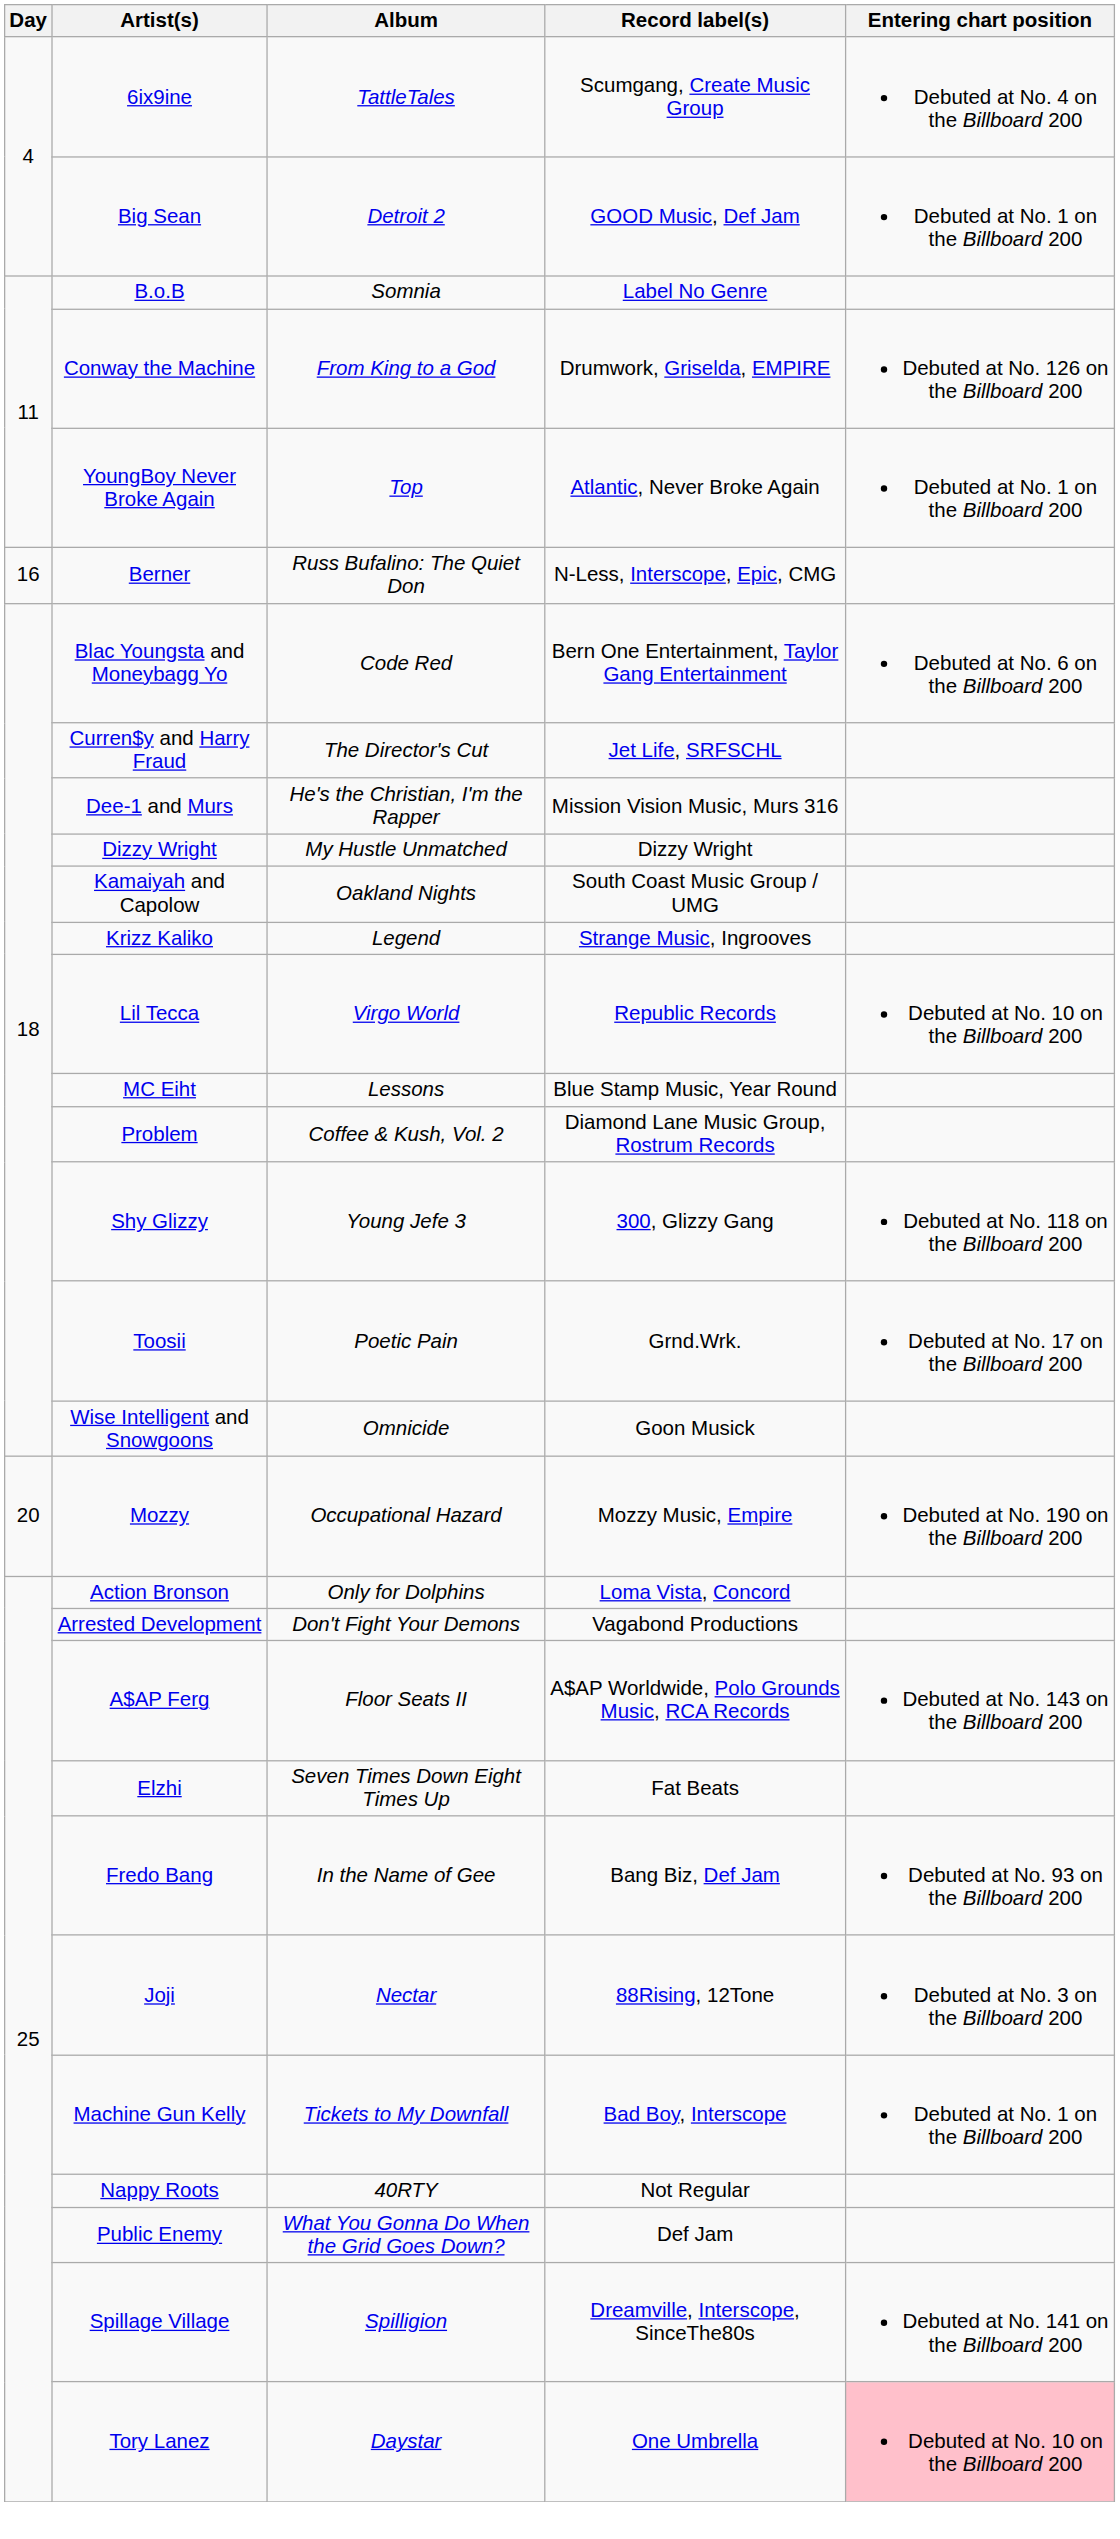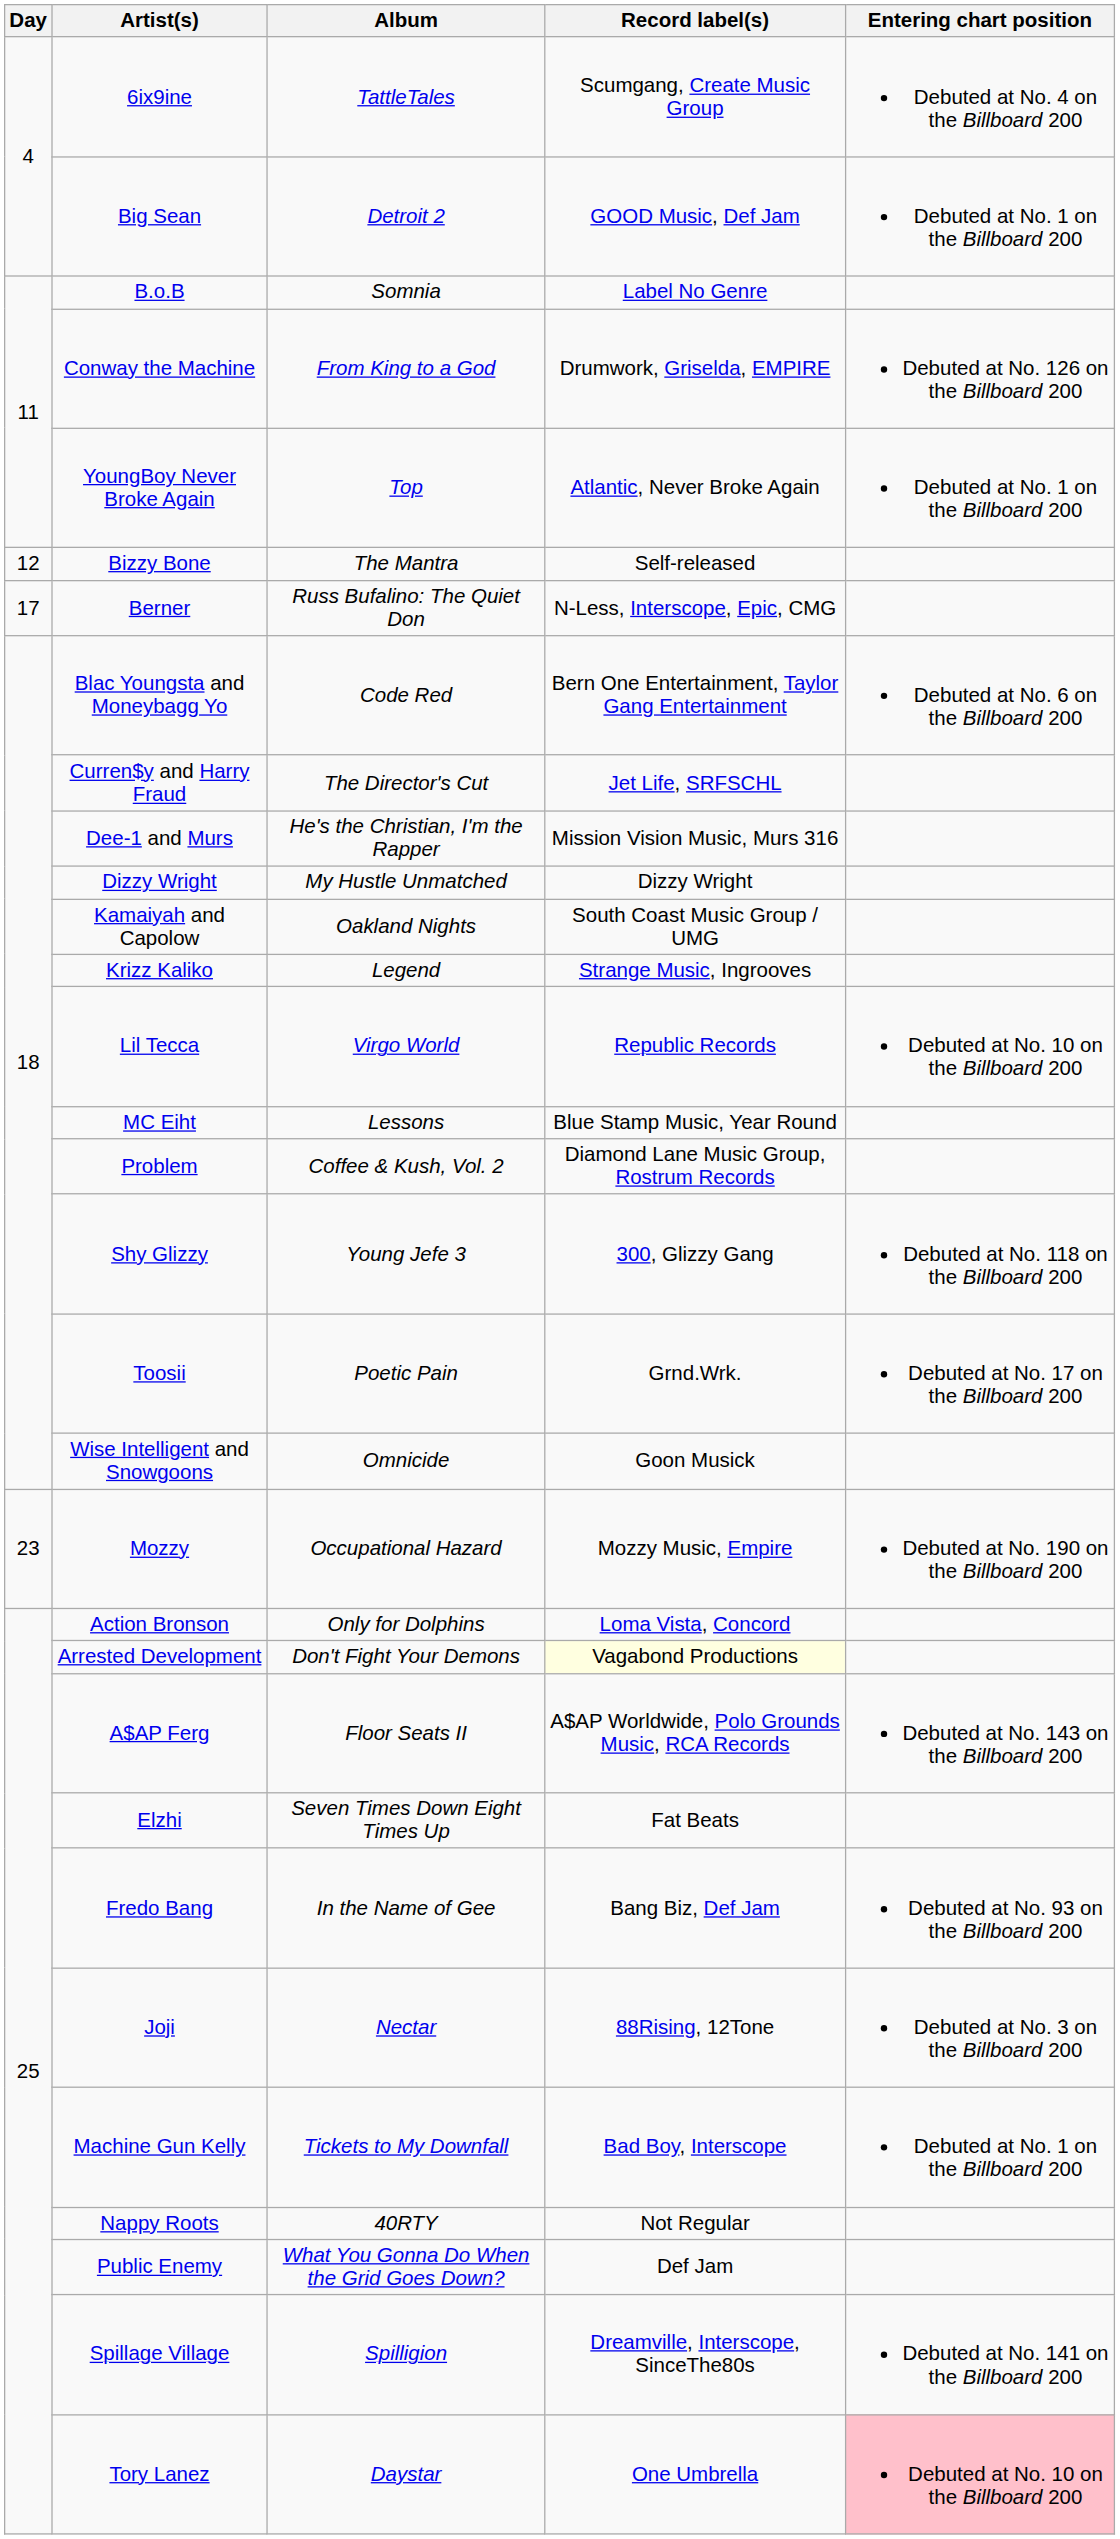+ row: 12 | Bizzy Bone | The Mantra | Self-released
Berner | Day: 16 -> 17
Mozzy | Day: 20 -> 23
Arrested Development | Record label(s): no background -> lightyellow background
